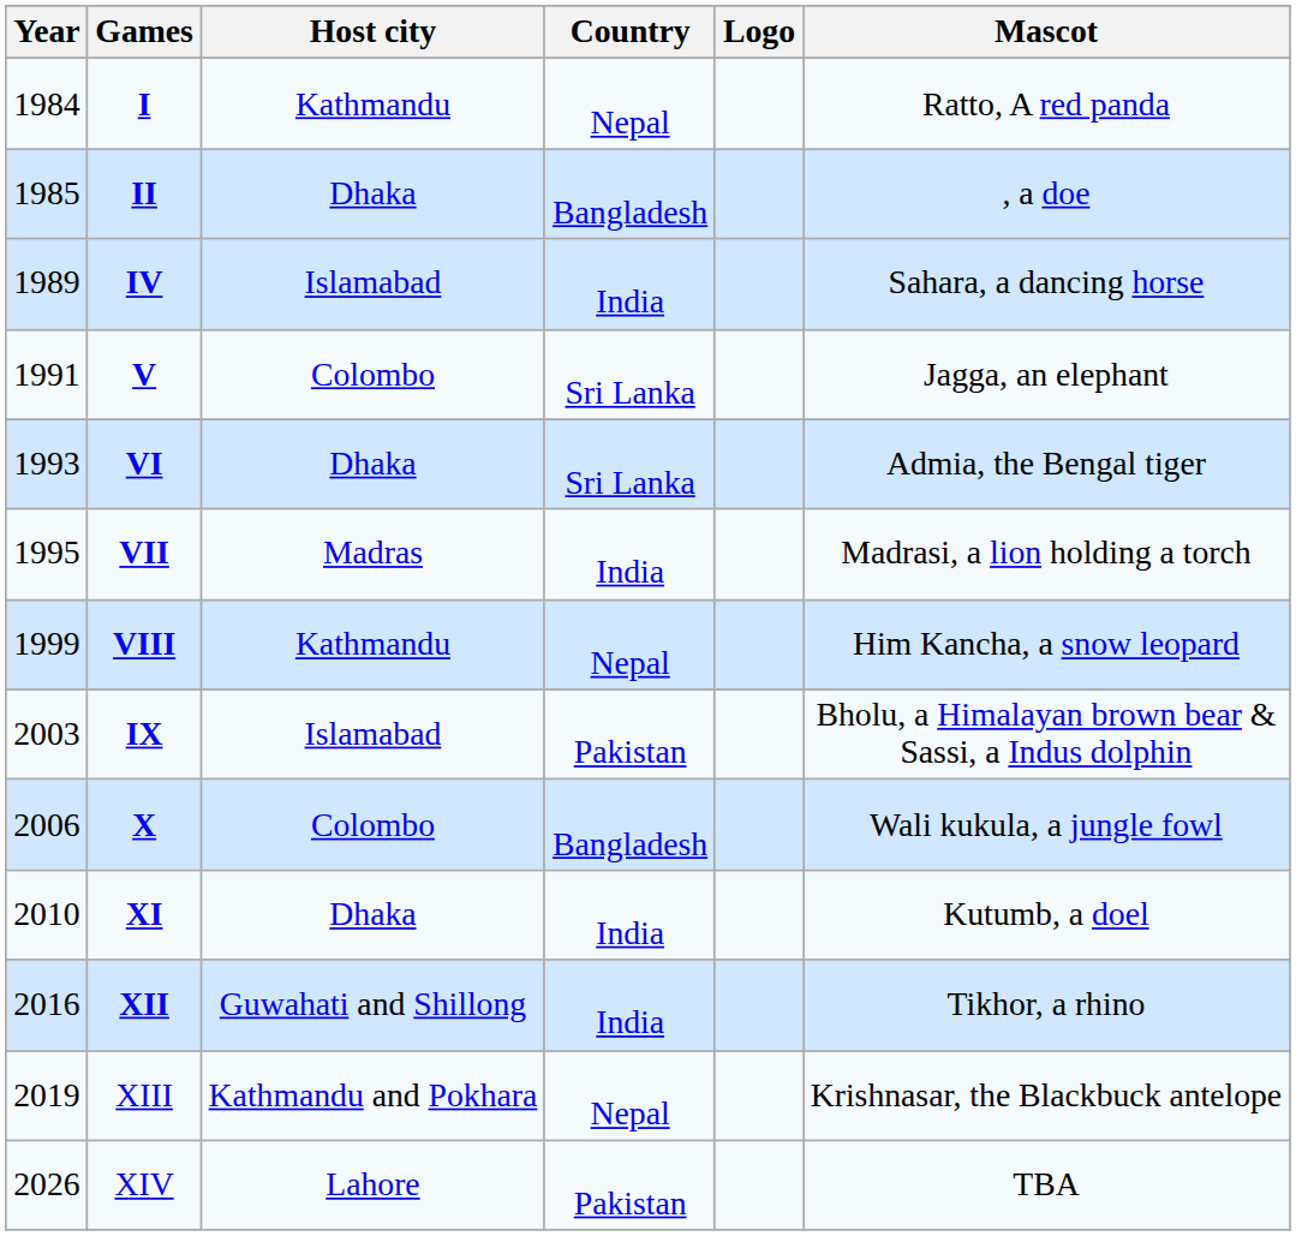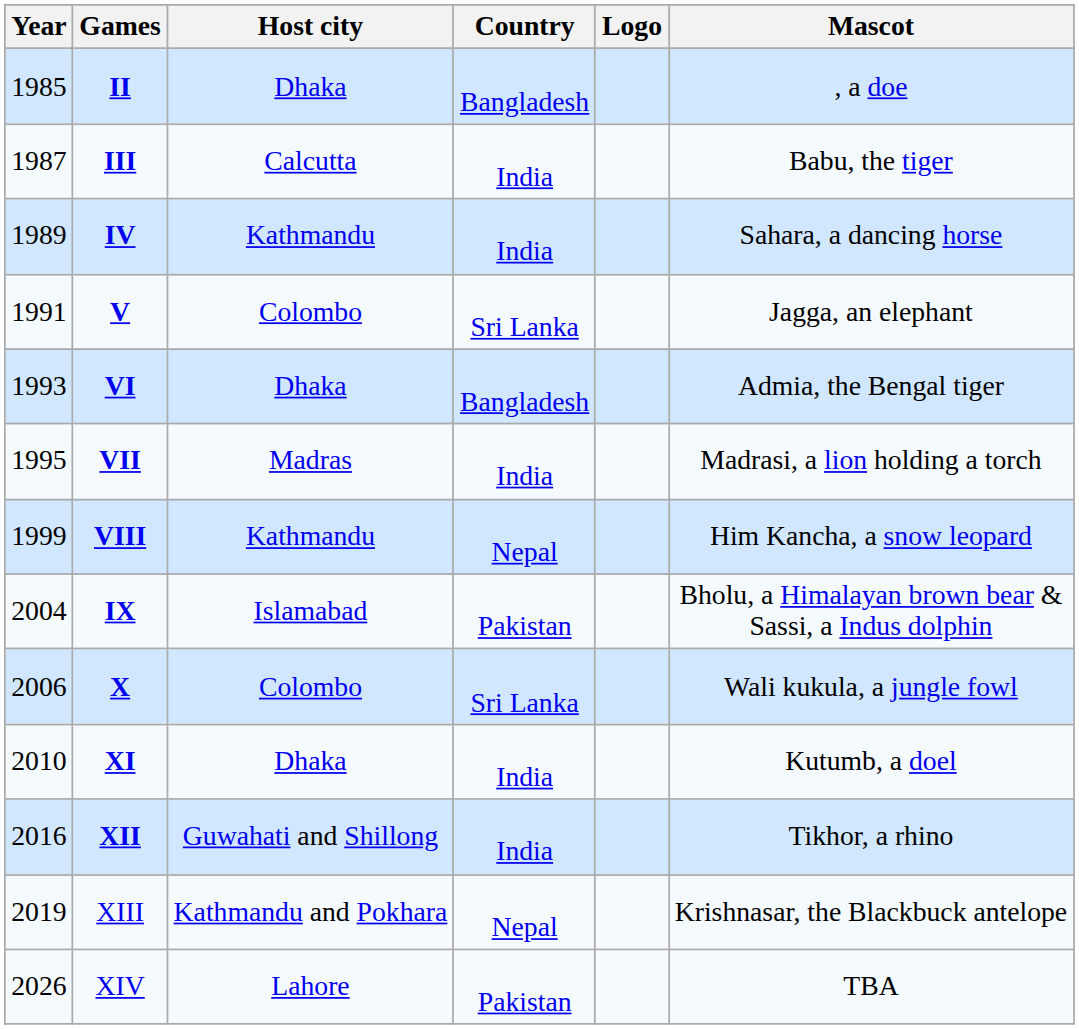- row: 1984 | I | Kathmandu | Nepal | Ratto, A red panda
+ row: 1987 | III | Calcutta | India | Babu, the tiger
IV | Host city: Islamabad -> Kathmandu
VI | Country: Sri Lanka -> Bangladesh
IX | Year: 2003 -> 2004
X | Country: Bangladesh -> Sri Lanka
